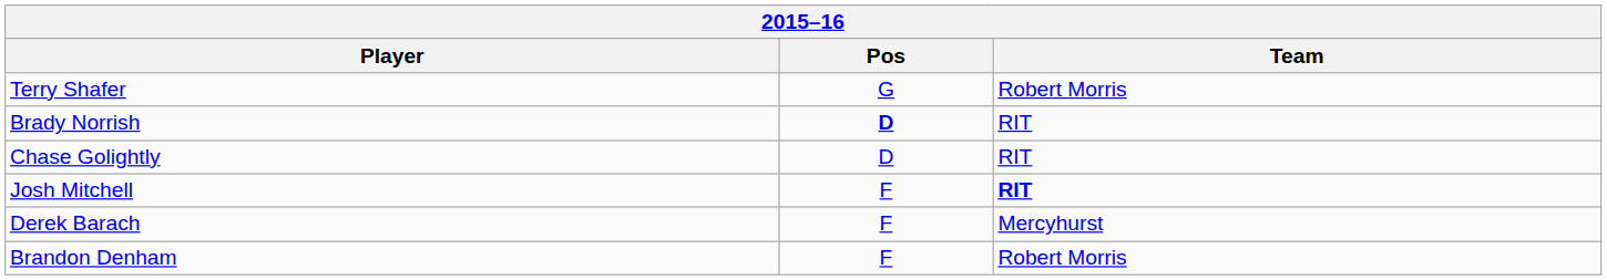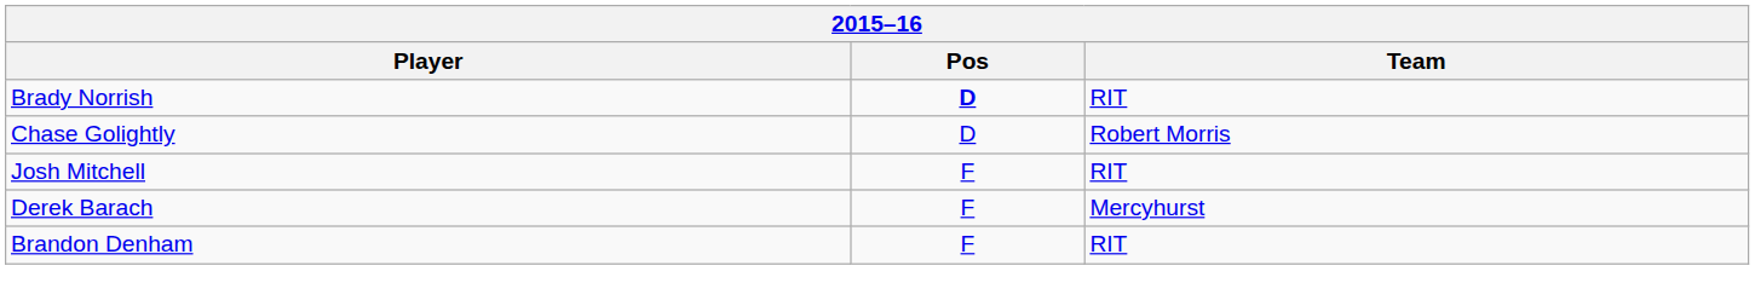- row: Terry Shafer | G | Robert Morris
Chase Golightly | Team: RIT -> Robert Morris
Josh Mitchell | Team: bold -> normal
Brandon Denham | Team: Robert Morris -> RIT
